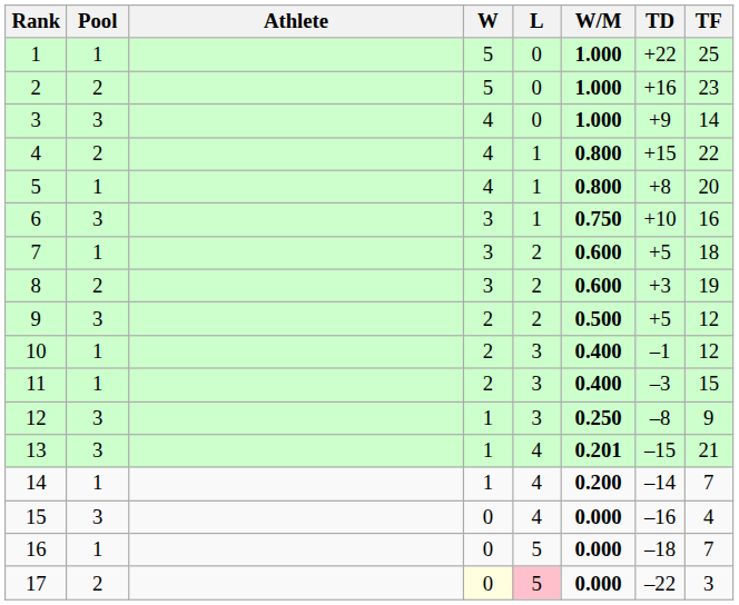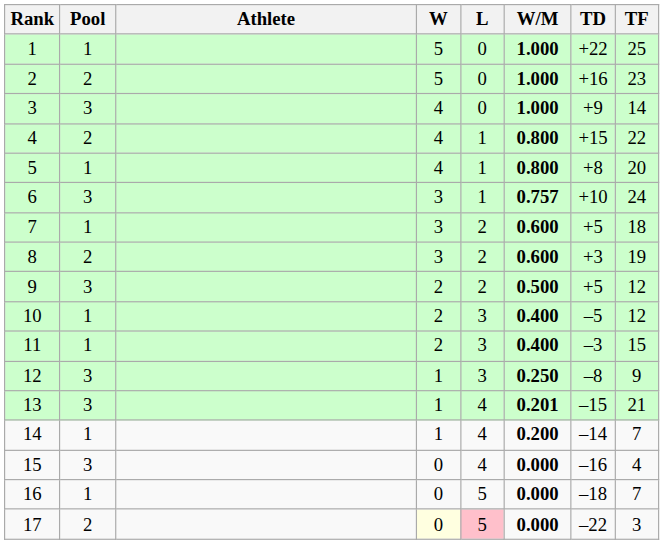6 | W/M: 0.750 -> 0.757
6 | TF: 16 -> 24
10 | TD: –1 -> –5
